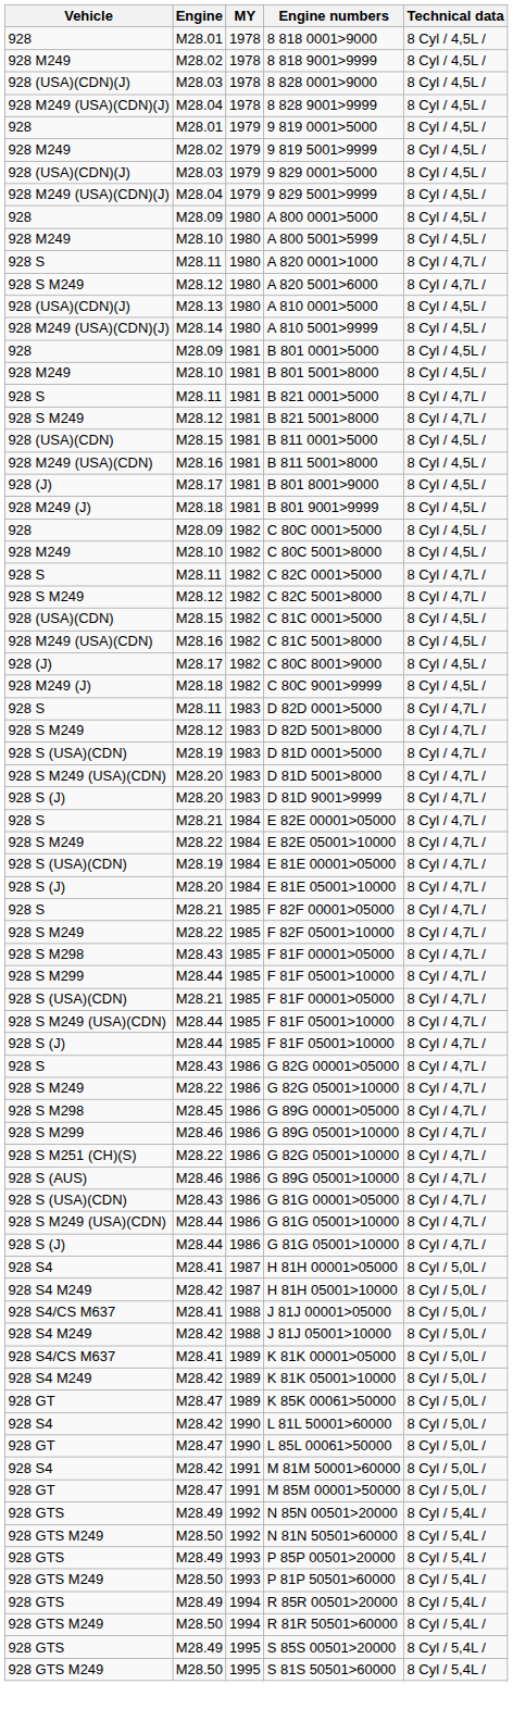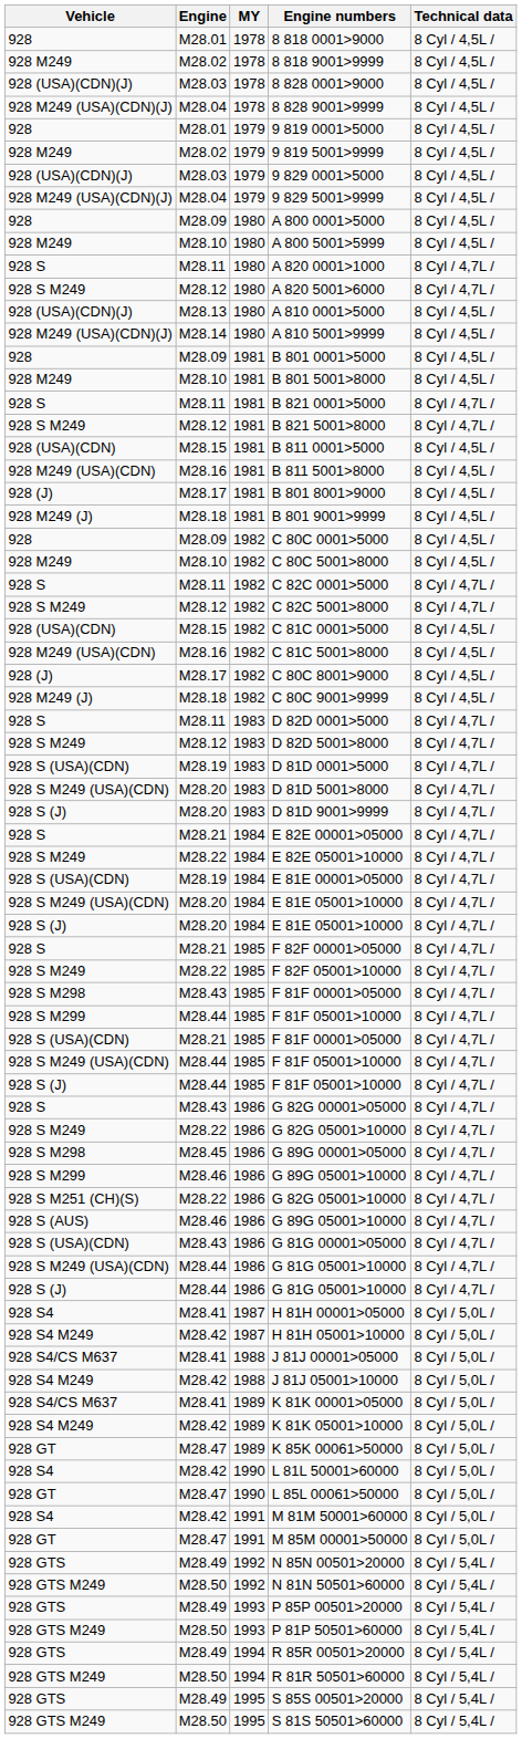+ row: 928 S M249 (USA)(CDN) | M28.20 | 1984 | E 81E 05001>10000 | 8 Cyl / 4,7L /
